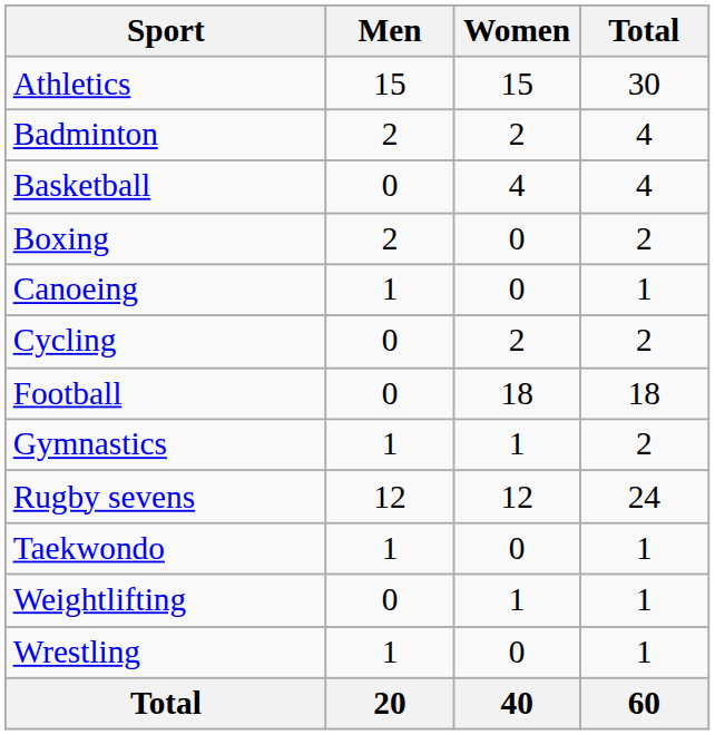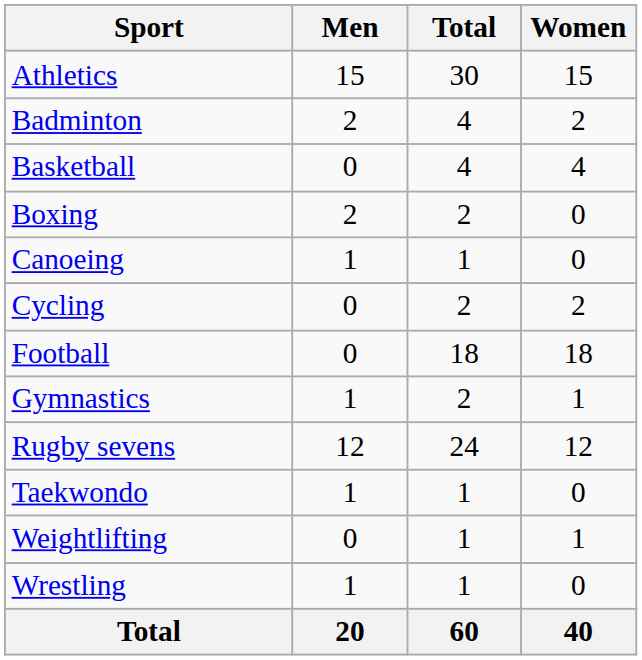columns swapped: Women <-> Total
